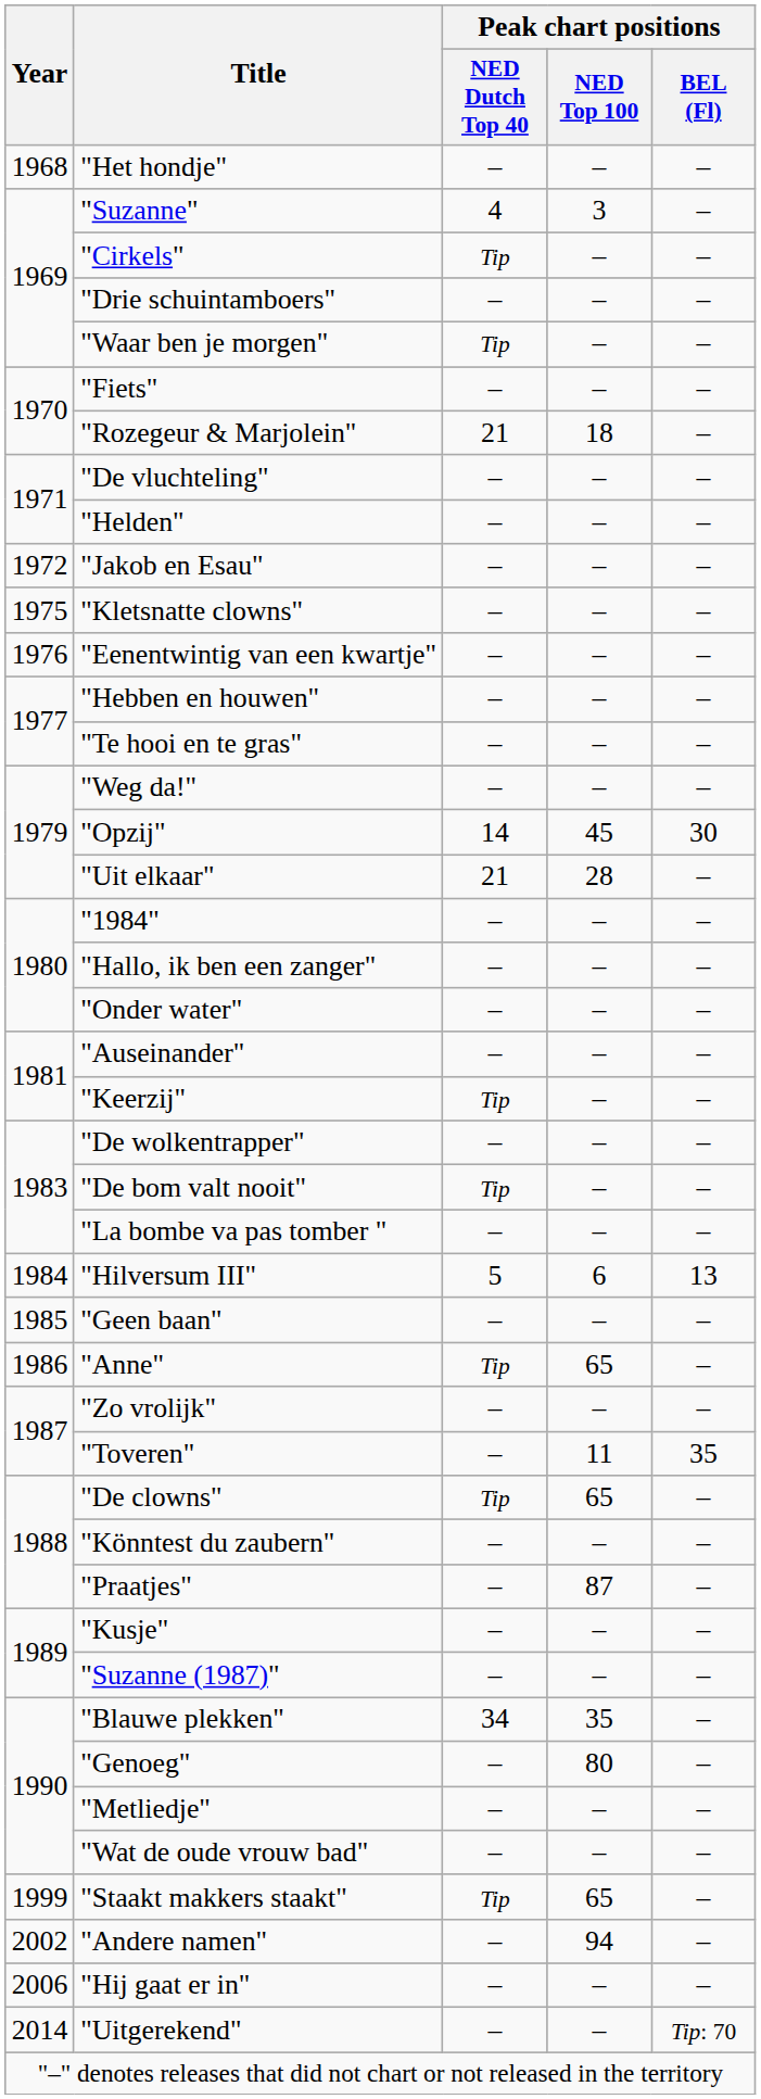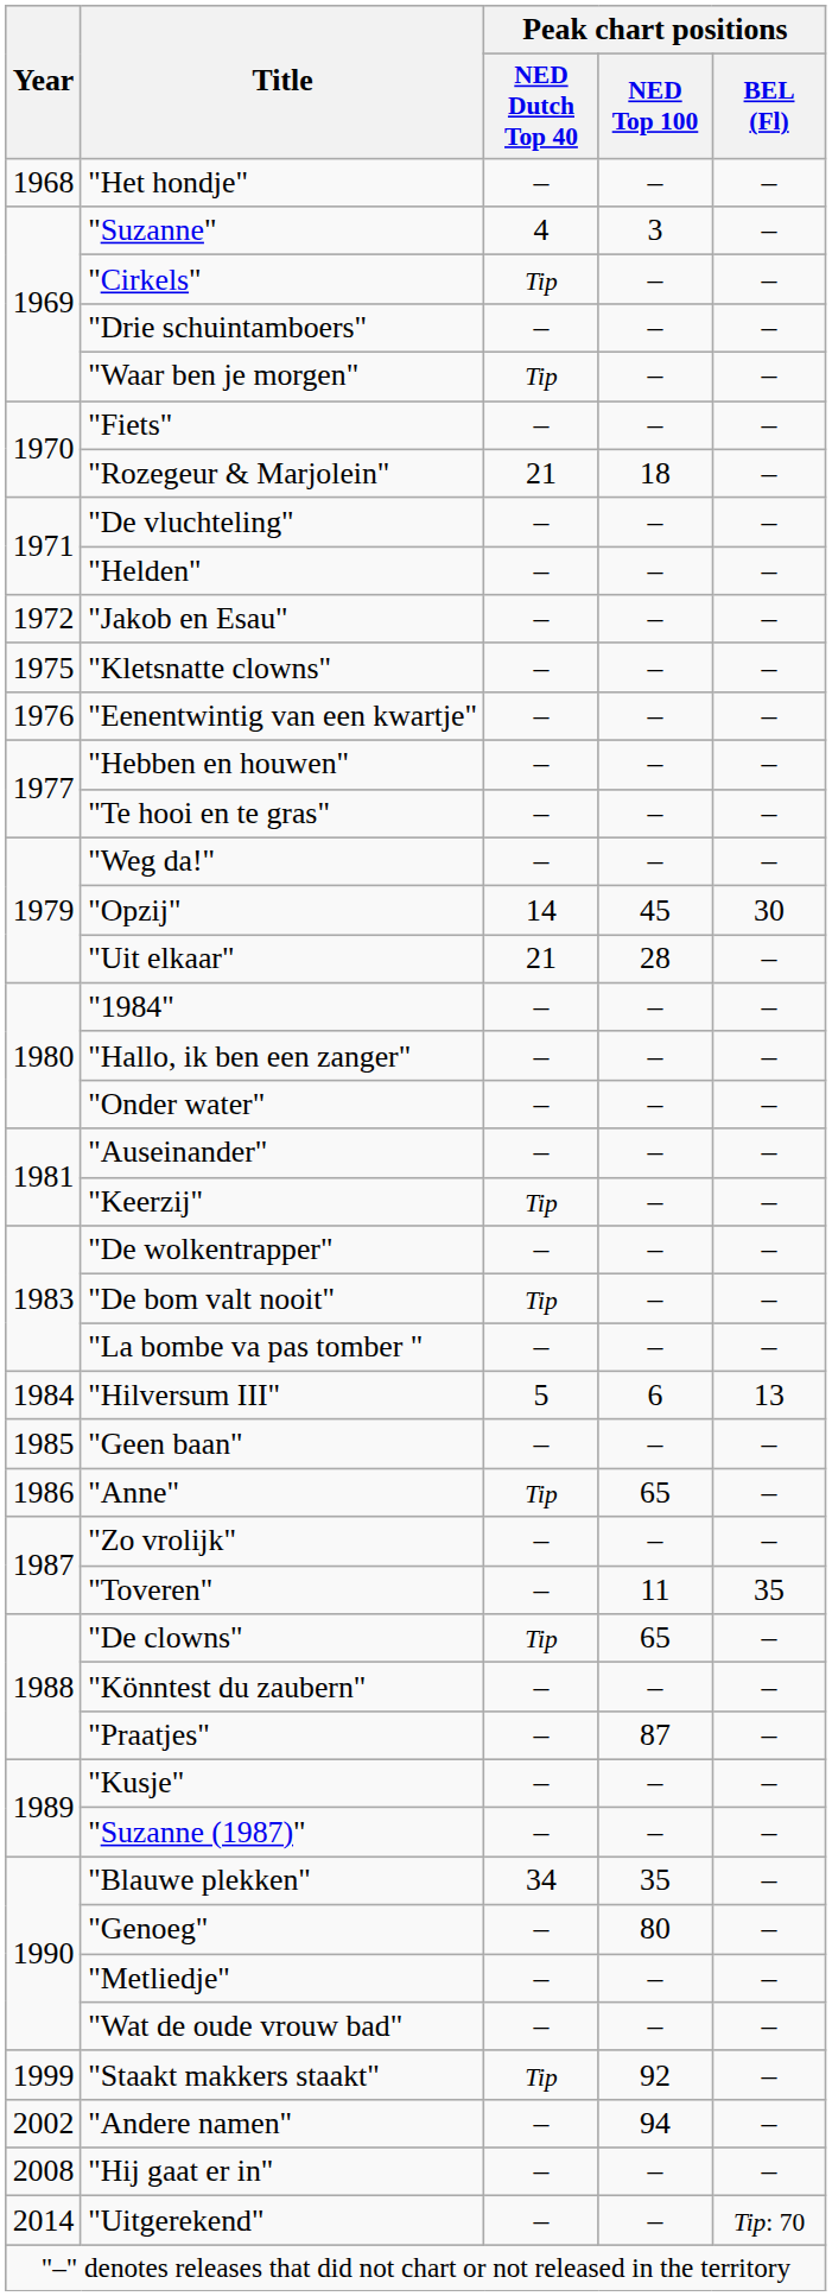"Staakt makkers staakt" | Peak chart positions / NED Top 100: 65 -> 92
"Hij gaat er in" | Year: 2006 -> 2008
